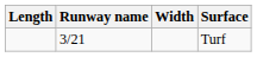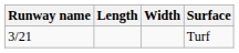columns swapped: Runway name <-> Length
